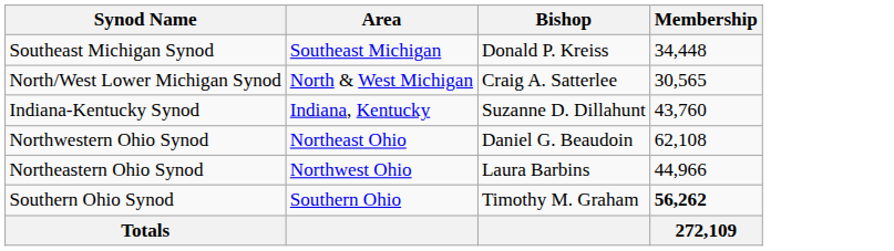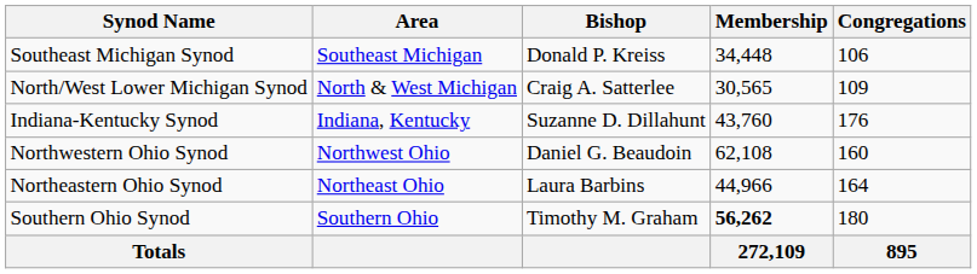+ column: Congregations | 106 | 109 | 176 | 160 | 164 | 180 | 895
Northwestern Ohio Synod | Area: Northeast Ohio -> Northwest Ohio
Northeastern Ohio Synod | Area: Northwest Ohio -> Northeast Ohio
